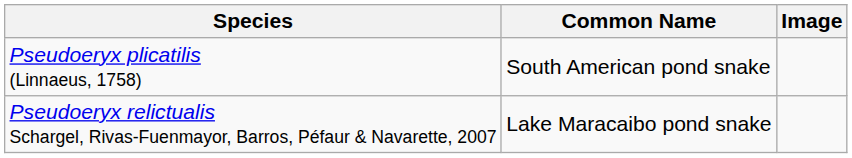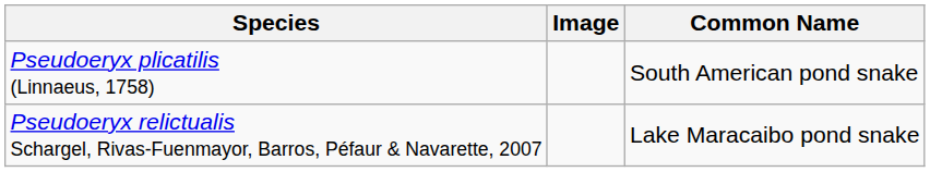columns swapped: Common Name <-> Image
